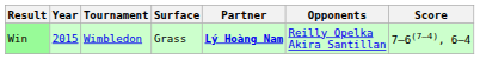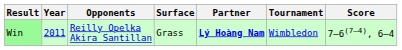columns swapped: Tournament <-> Opponents
Win | Year: 2015 -> 2011
